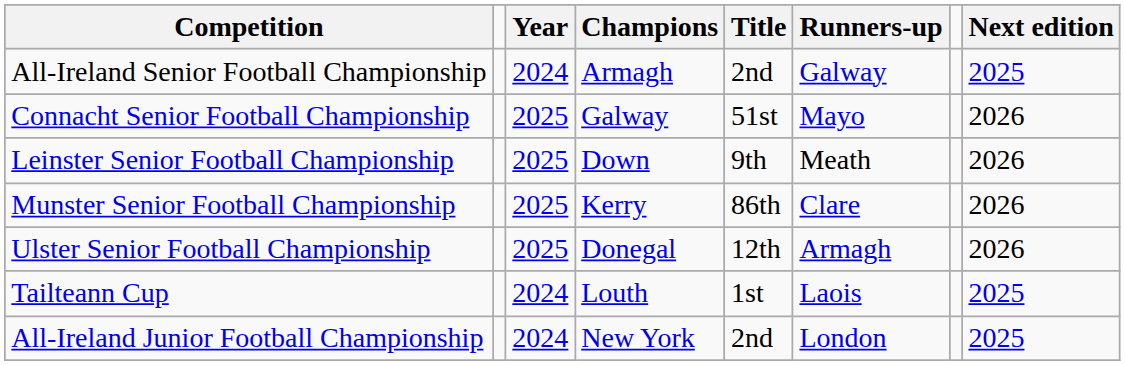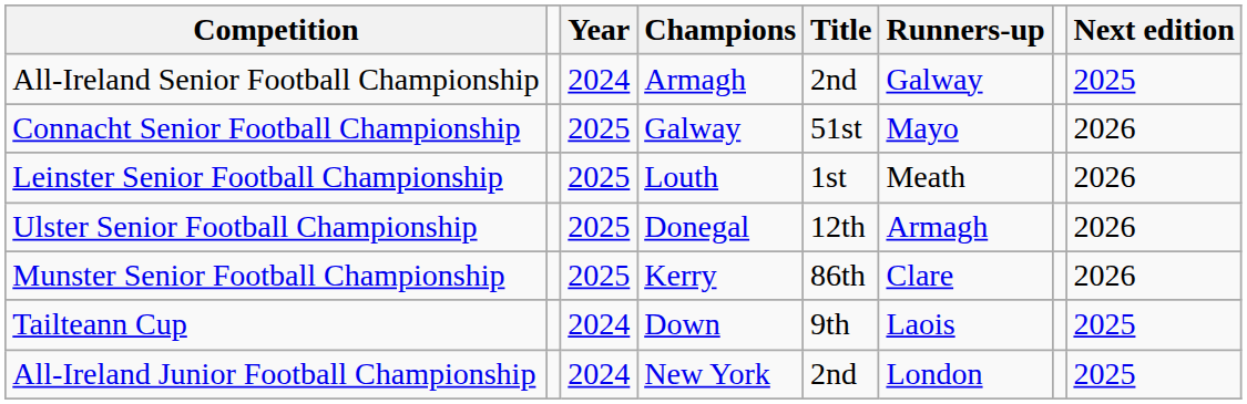Leinster Senior Football Championship | Champions: Down -> Louth
Leinster Senior Football Championship | Title: 9th -> 1st
rows swapped: Munster Senior Football Championship <-> Ulster Senior Football Championship
Tailteann Cup | Champions: Louth -> Down
Tailteann Cup | Title: 1st -> 9th
